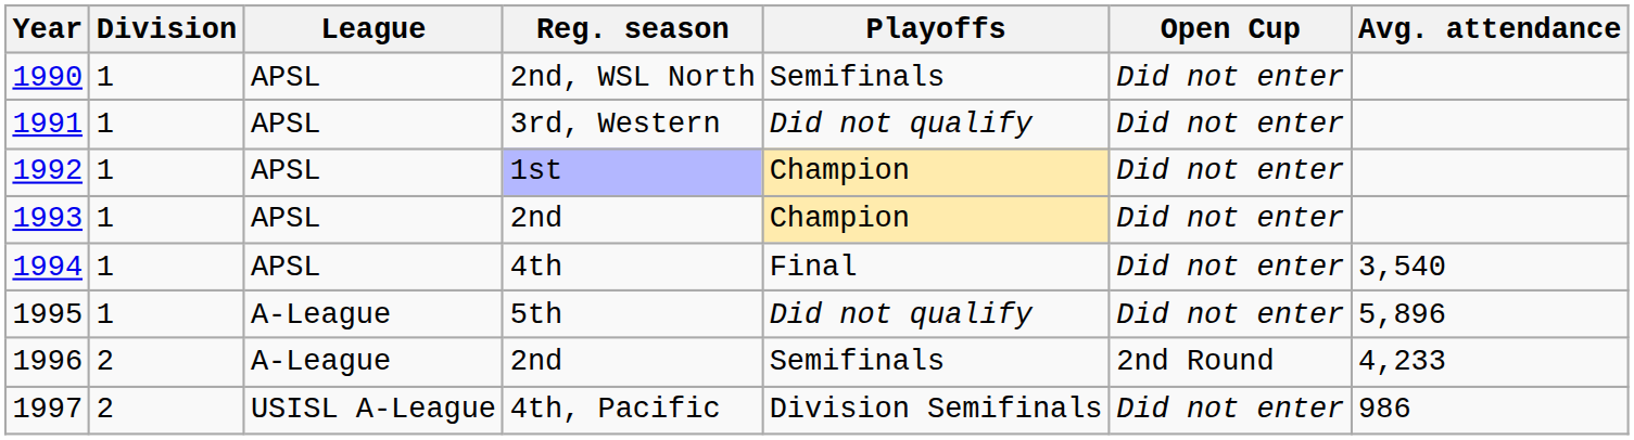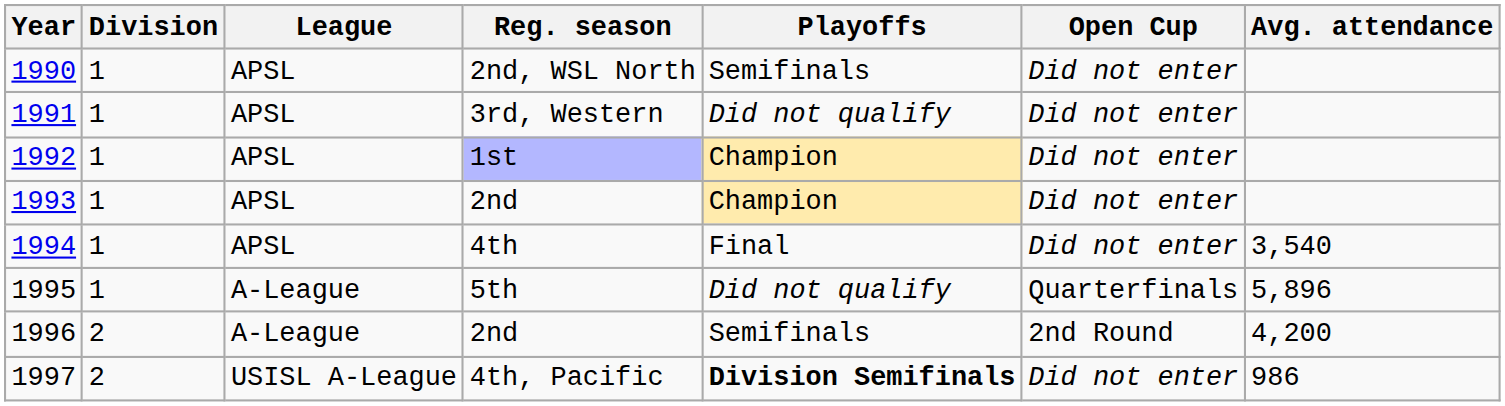1995 | Open Cup: Did not enter -> Quarterfinals
1996 | Avg. attendance: 4,233 -> 4,200
1997 | Playoffs: normal -> bold
